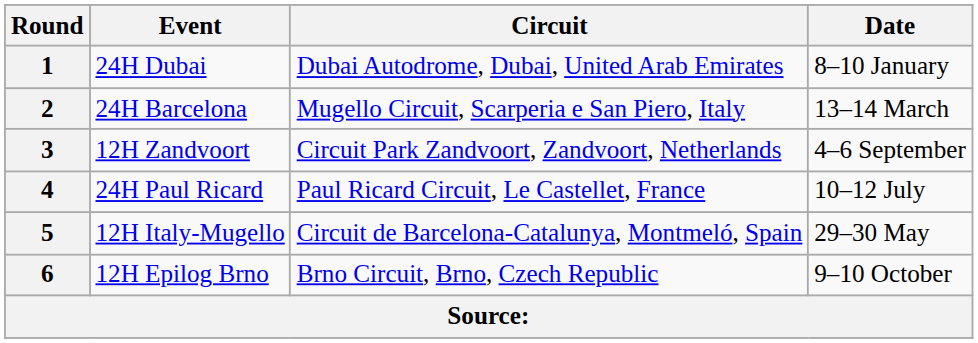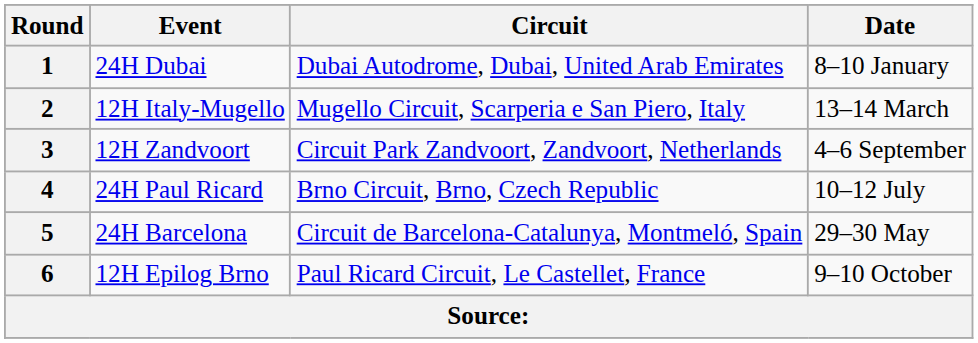2 | Event: 24H Barcelona -> 12H Italy-Mugello
4 | Circuit: Paul Ricard Circuit, Le Castellet, France -> Brno Circuit, Brno, Czech Republic
5 | Event: 12H Italy-Mugello -> 24H Barcelona
6 | Circuit: Brno Circuit, Brno, Czech Republic -> Paul Ricard Circuit, Le Castellet, France
